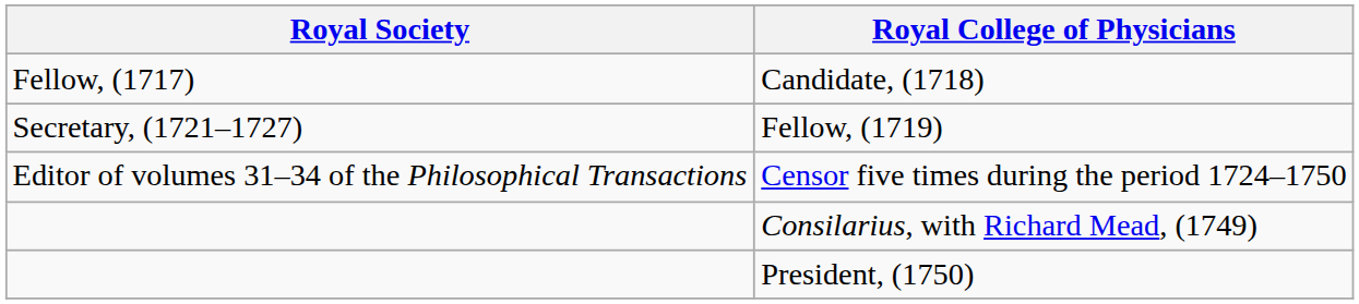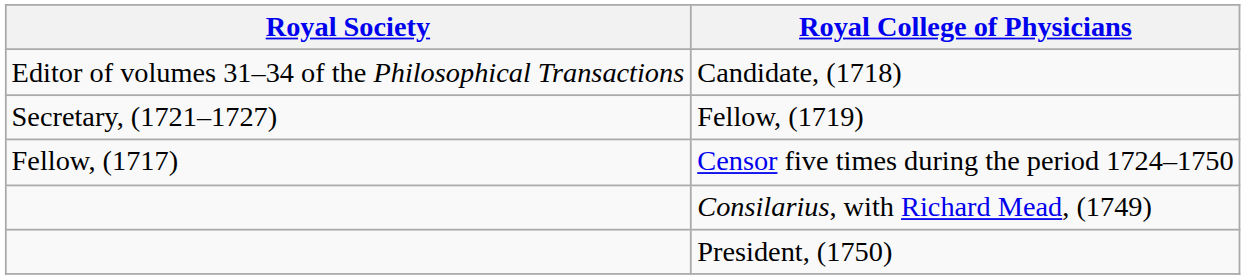Candidate, (1718) | Royal Society: Fellow, (1717) -> Editor of volumes 31–34 of the Philosophical Transactions
Censor five times during the period 1724–1750 | Royal Society: Editor of volumes 31–34 of the Philosophical Transactions -> Fellow, (1717)
